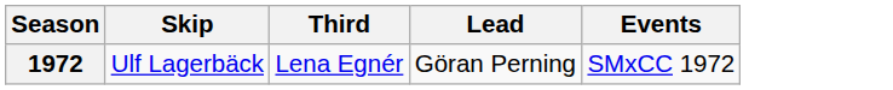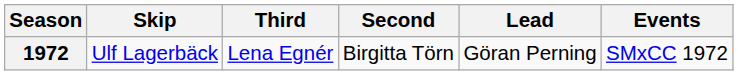+ column: Second | Birgitta Törn
